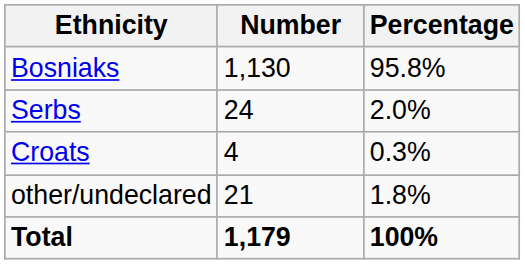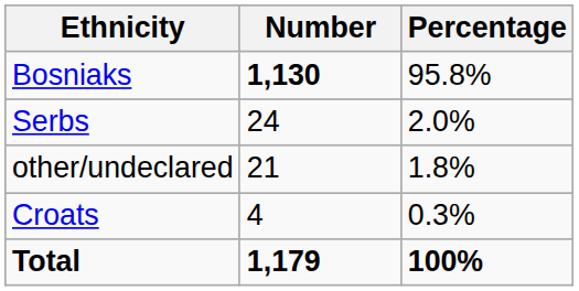Bosniaks | Number: normal -> bold
rows swapped: Croats <-> other/undeclared
